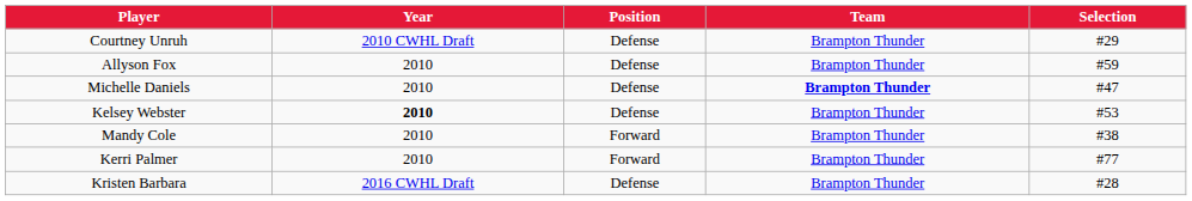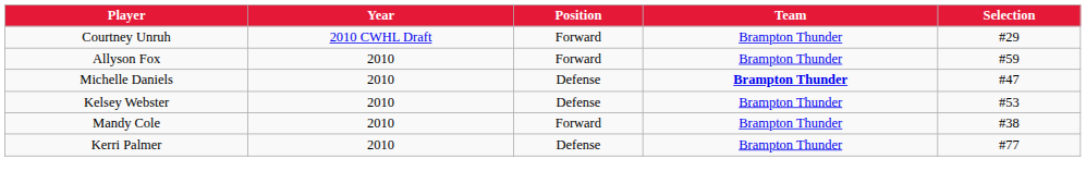Courtney Unruh | Position: Defense -> Forward
Allyson Fox | Position: Defense -> Forward
Kelsey Webster | Year: bold -> normal
Kerri Palmer | Position: Forward -> Defense
- row: Kristen Barbara | 2016 CWHL Draft | Defense | Brampton Thunder | #28
